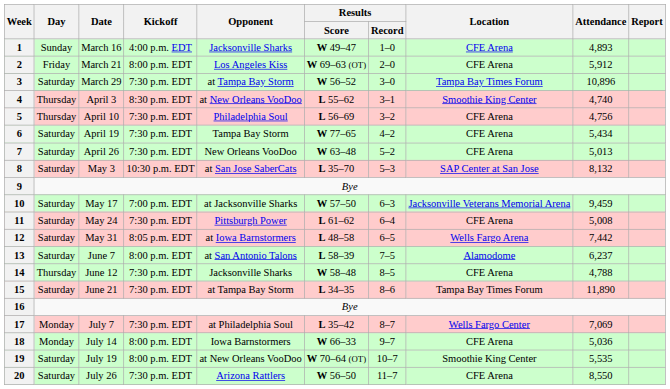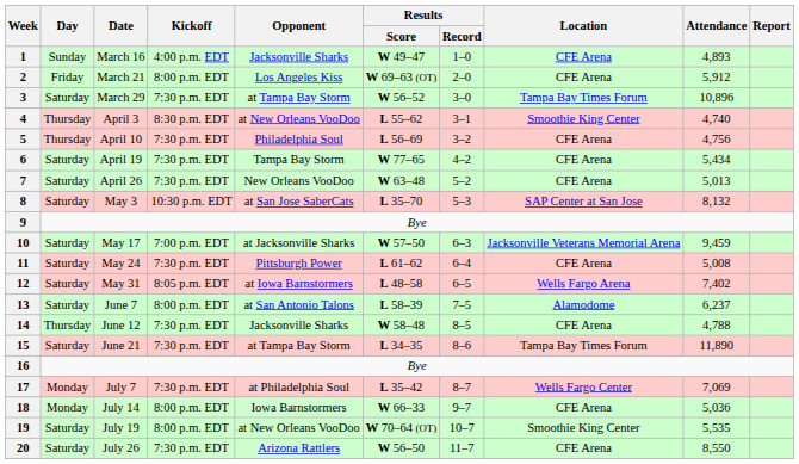12 | Attendance: 7,442 -> 7,402
